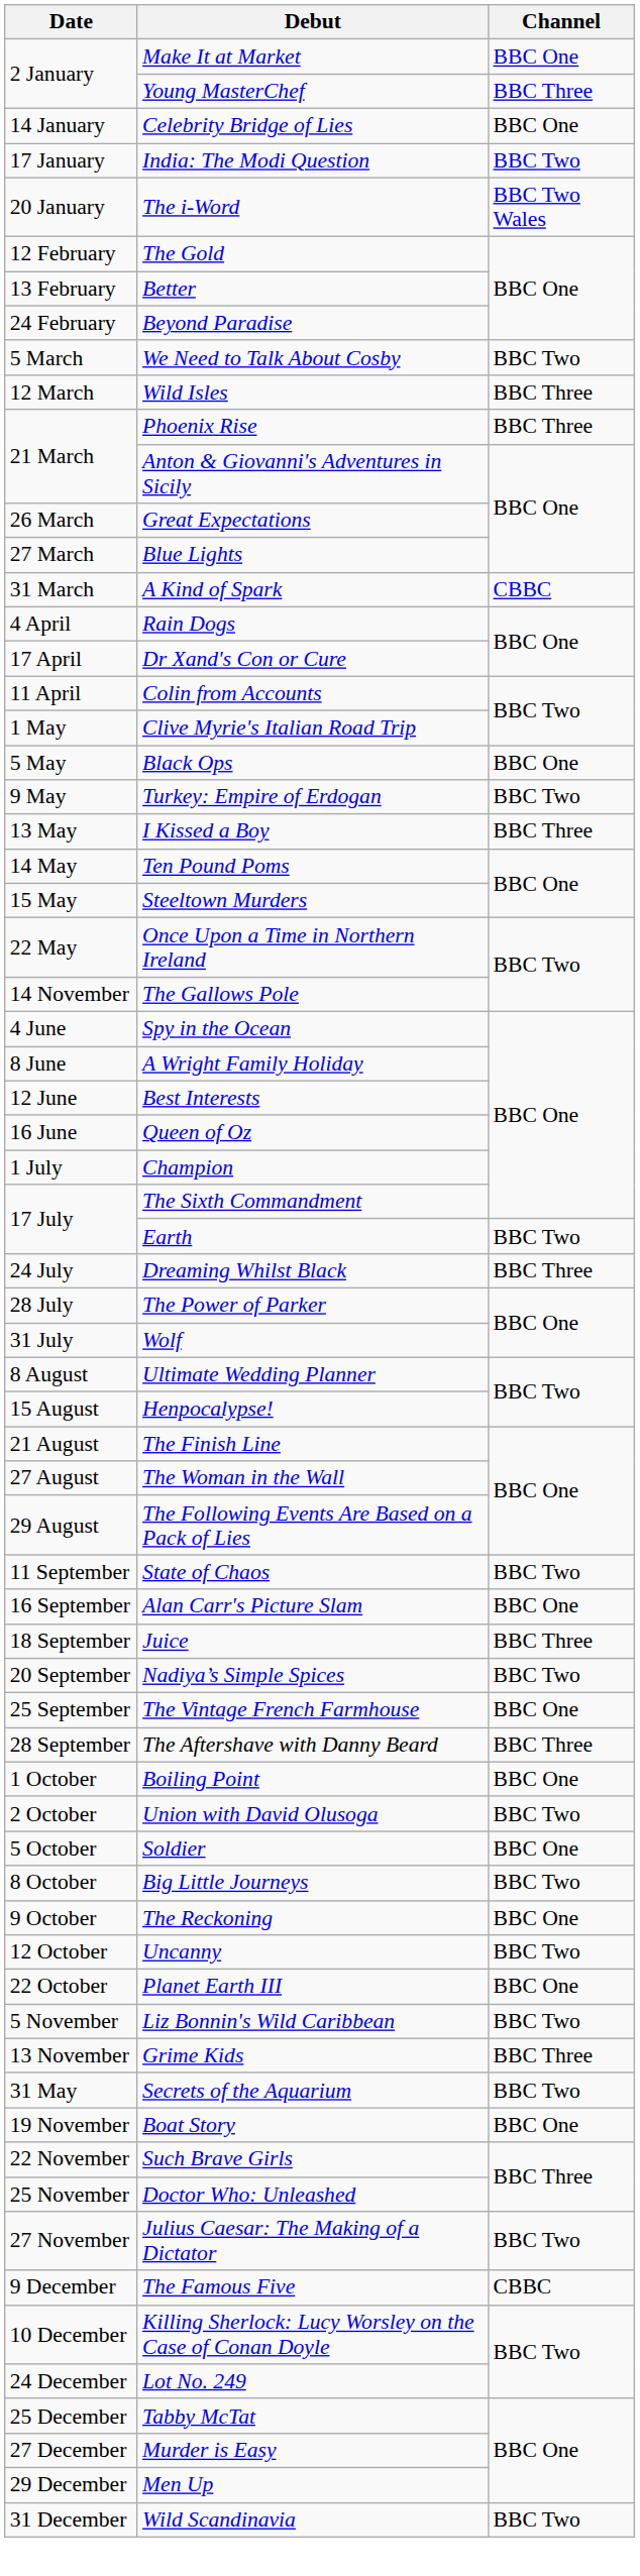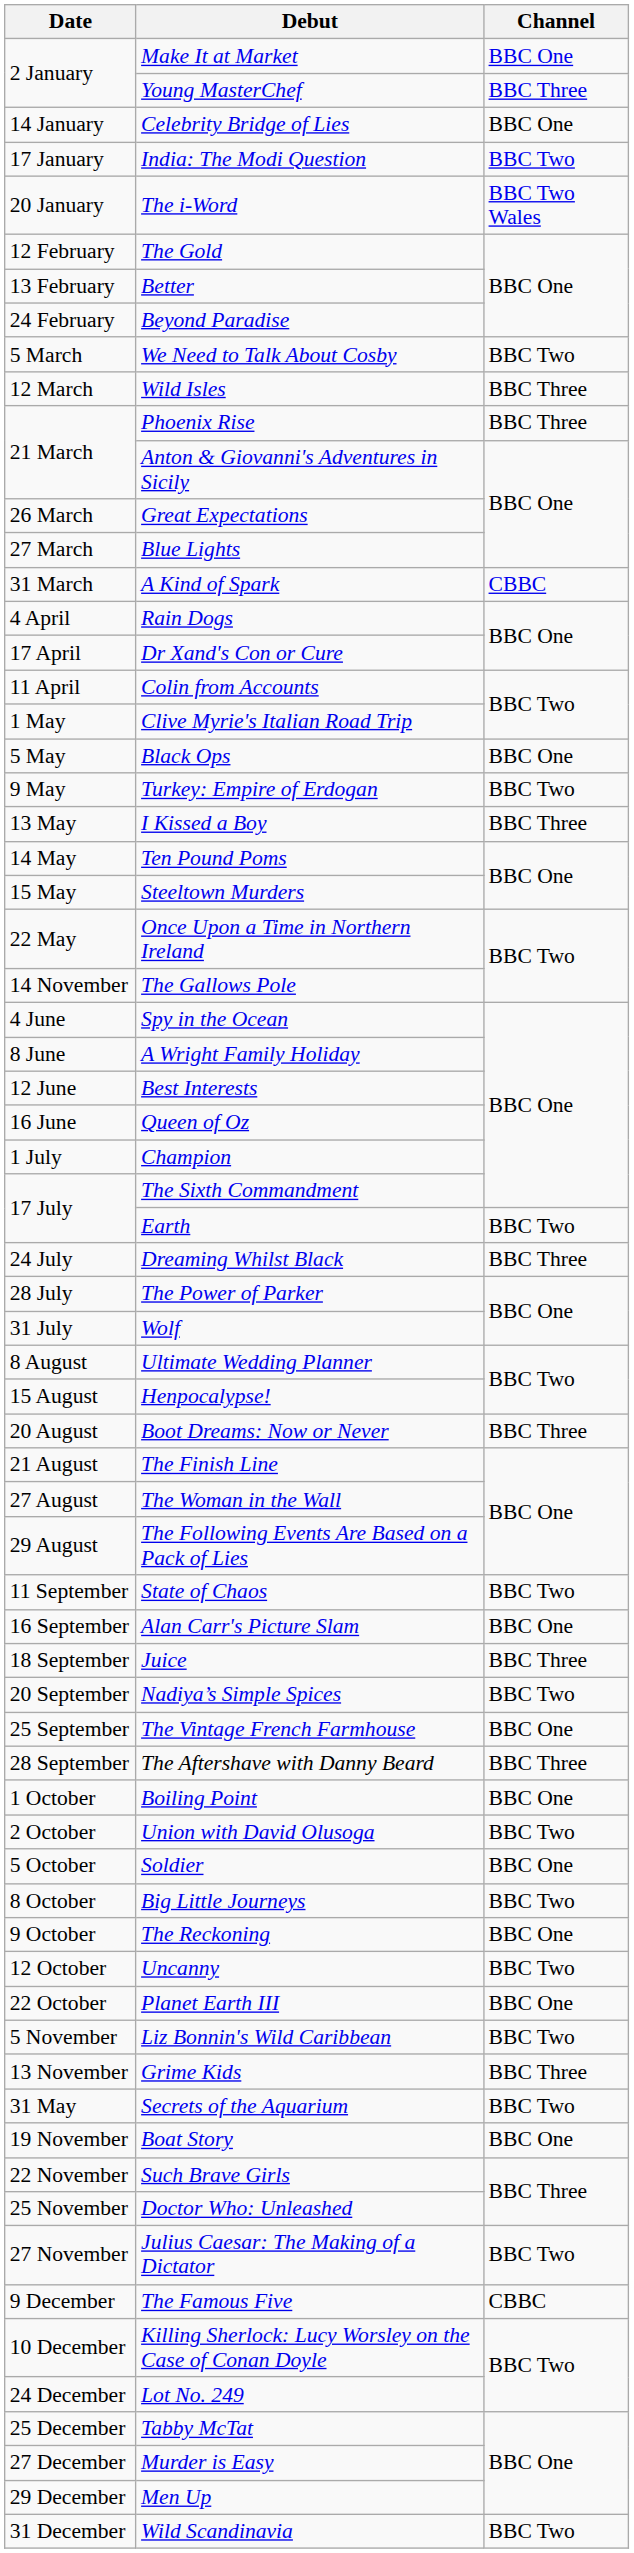+ row: 20 August | Boot Dreams: Now or Never | BBC Three
